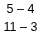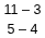rows swapped: 11 – 3 <-> 5 – 4
